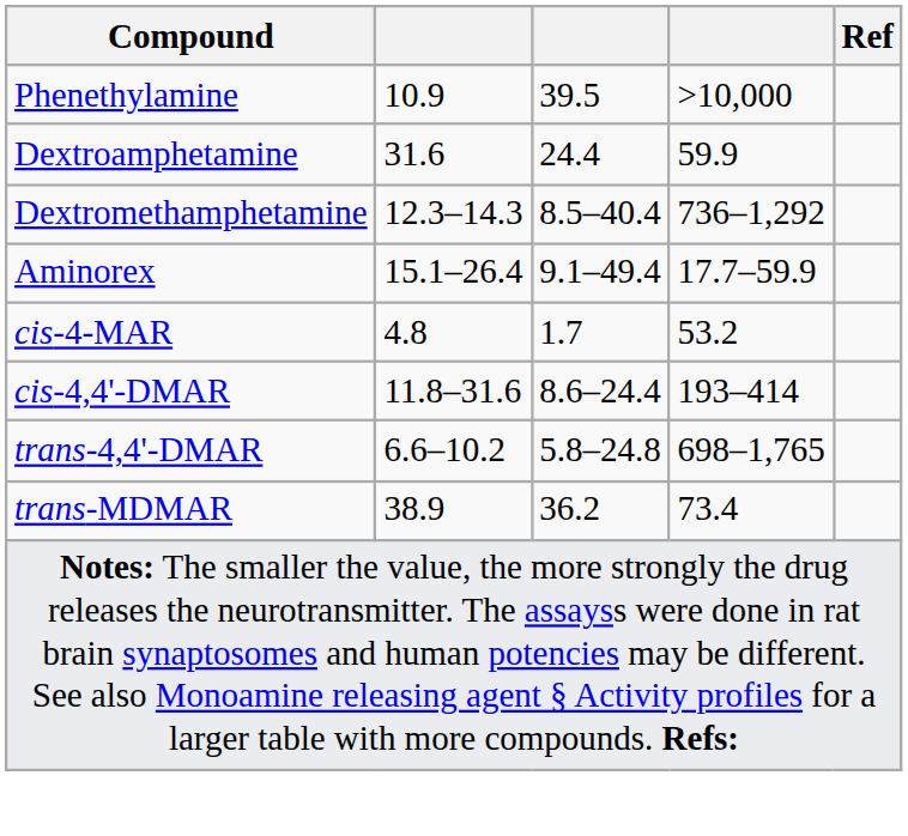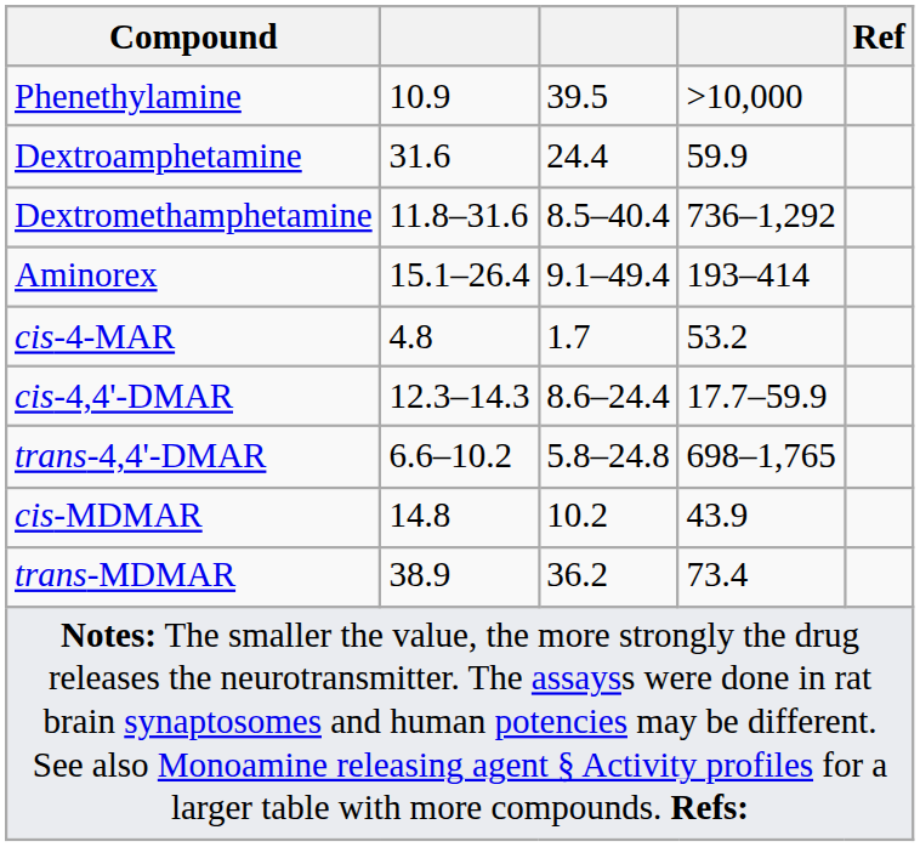Dextromethamphetamine | column 2: 12.3–14.3 -> 11.8–31.6
Aminorex | column 4: 17.7–59.9 -> 193–414
cis-4,4'-DMAR | column 2: 11.8–31.6 -> 12.3–14.3
cis-4,4'-DMAR | column 4: 193–414 -> 17.7–59.9
+ row: cis-MDMAR | 14.8 | 10.2 | 43.9
